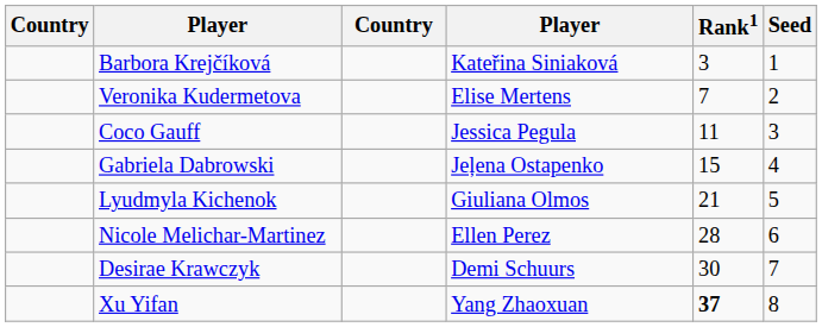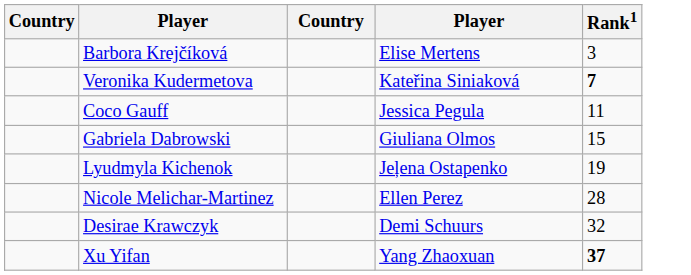- column: Seed | 1 | 2 | 3 | 4 | 5 | 6 | 7 | 8
Barbora Krejčíková | column 4: Kateřina Siniaková -> Elise Mertens
Veronika Kudermetova | column 4: Elise Mertens -> Kateřina Siniaková
Veronika Kudermetova | Rank1: normal -> bold
Gabriela Dabrowski | column 4: Jeļena Ostapenko -> Giuliana Olmos
Lyudmyla Kichenok | column 4: Giuliana Olmos -> Jeļena Ostapenko
Lyudmyla Kichenok | Rank1: 21 -> 19
Desirae Krawczyk | Rank1: 30 -> 32
